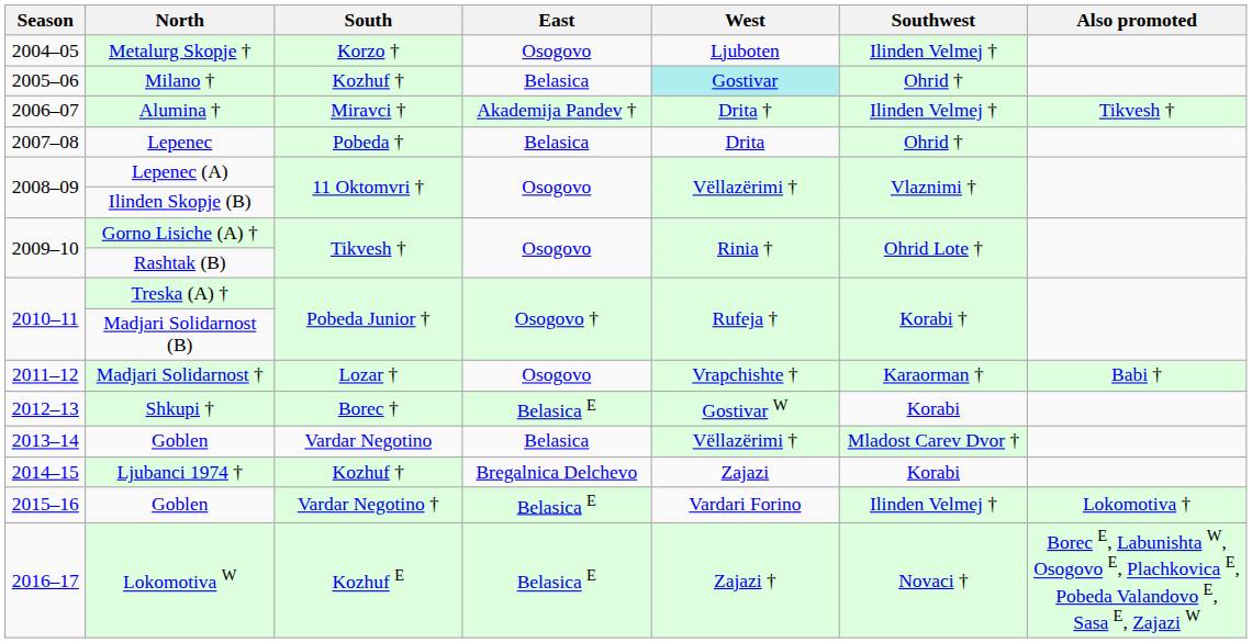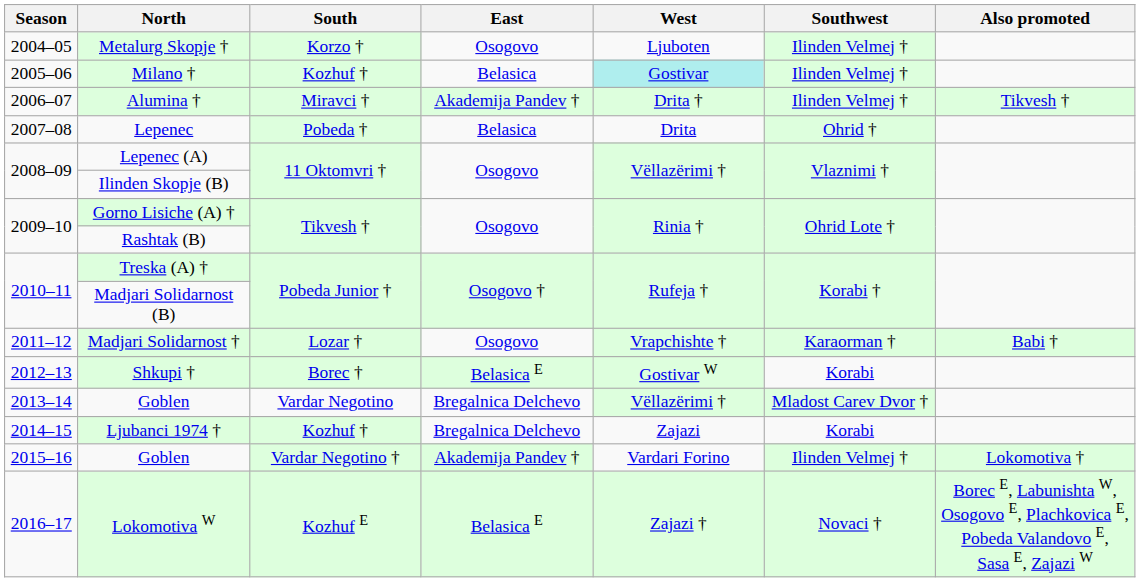Milano † | Southwest: Ohrid † -> Ilinden Velmej †
2013–14 / Goblen | East: Belasica -> Bregalnica Delchevo
2015–16 / Goblen | East: Belasica E -> Akademija Pandev †
